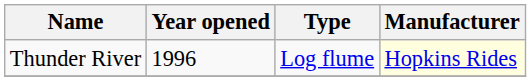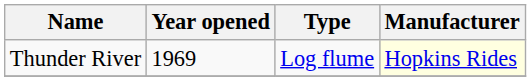Thunder River | Year opened: 1996 -> 1969
